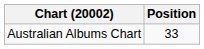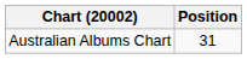Australian Albums Chart | Position: 33 -> 31
